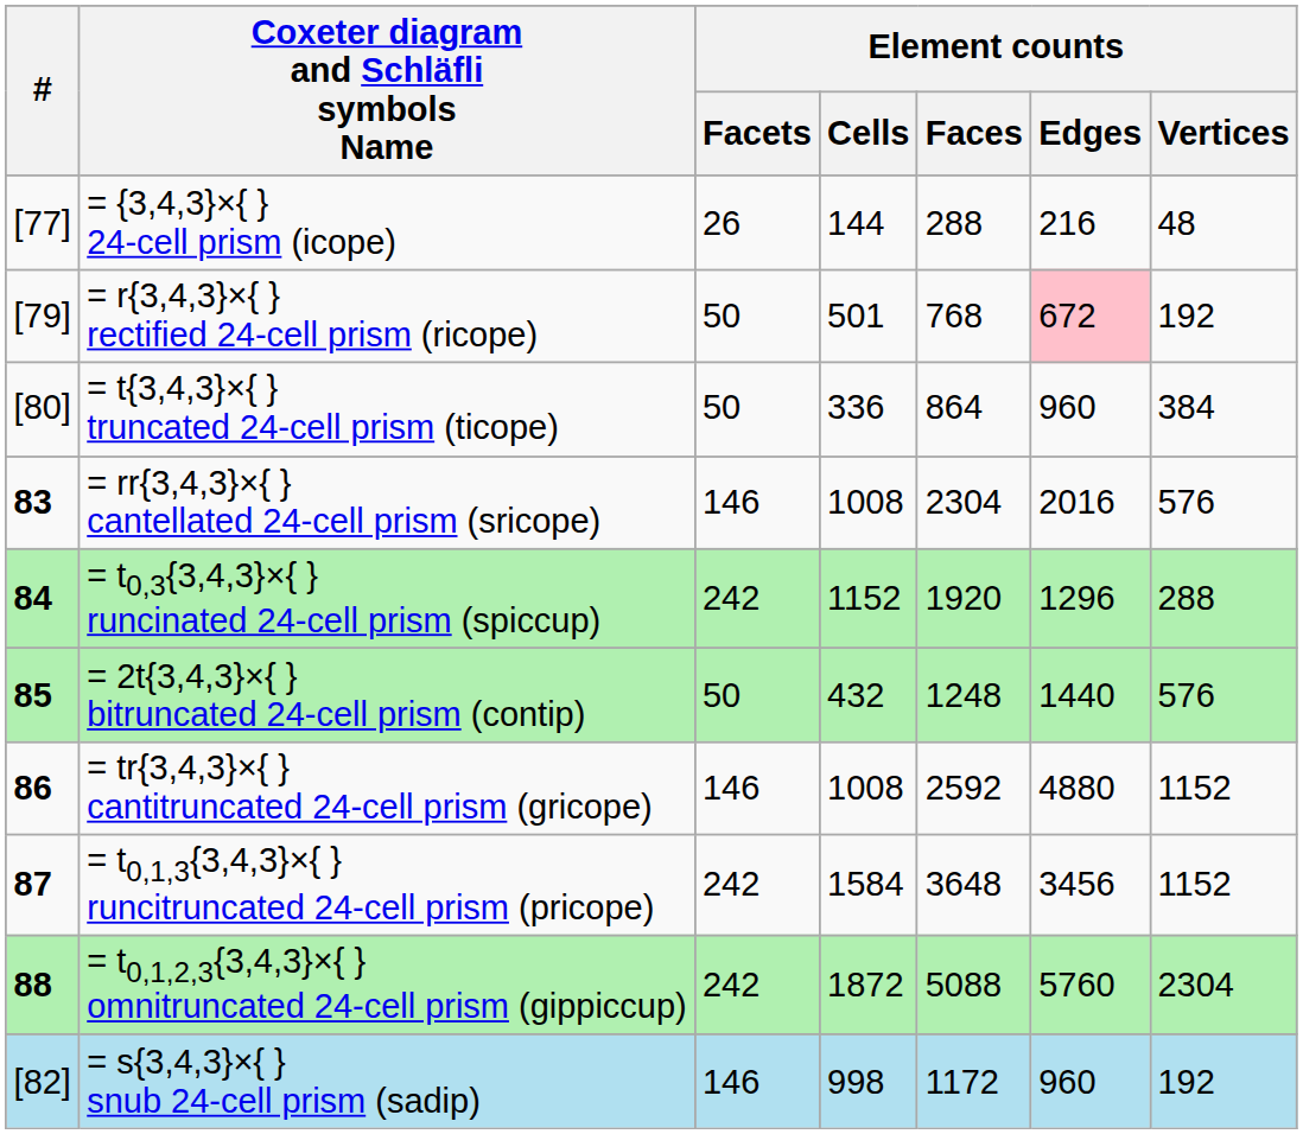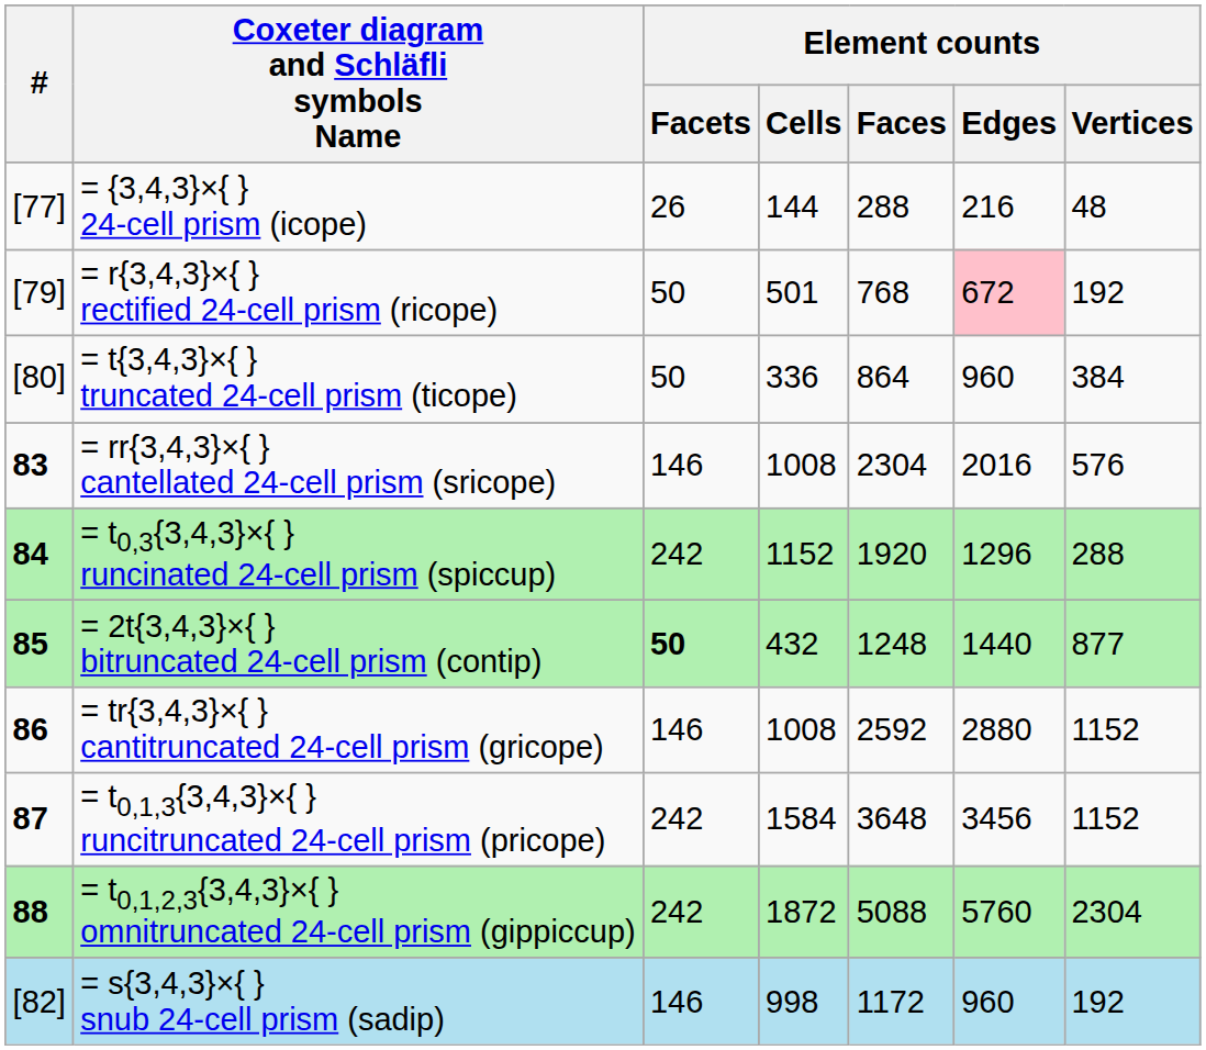= 2t{3,4,3}×{ } bitruncated 24-cell prism (contip) | Element counts / Facets: normal -> bold
= 2t{3,4,3}×{ } bitruncated 24-cell prism (contip) | Element counts / Vertices: 576 -> 877
= tr{3,4,3}×{ } cantitruncated 24-cell prism (gricope) | Element counts / Edges: 4880 -> 2880
